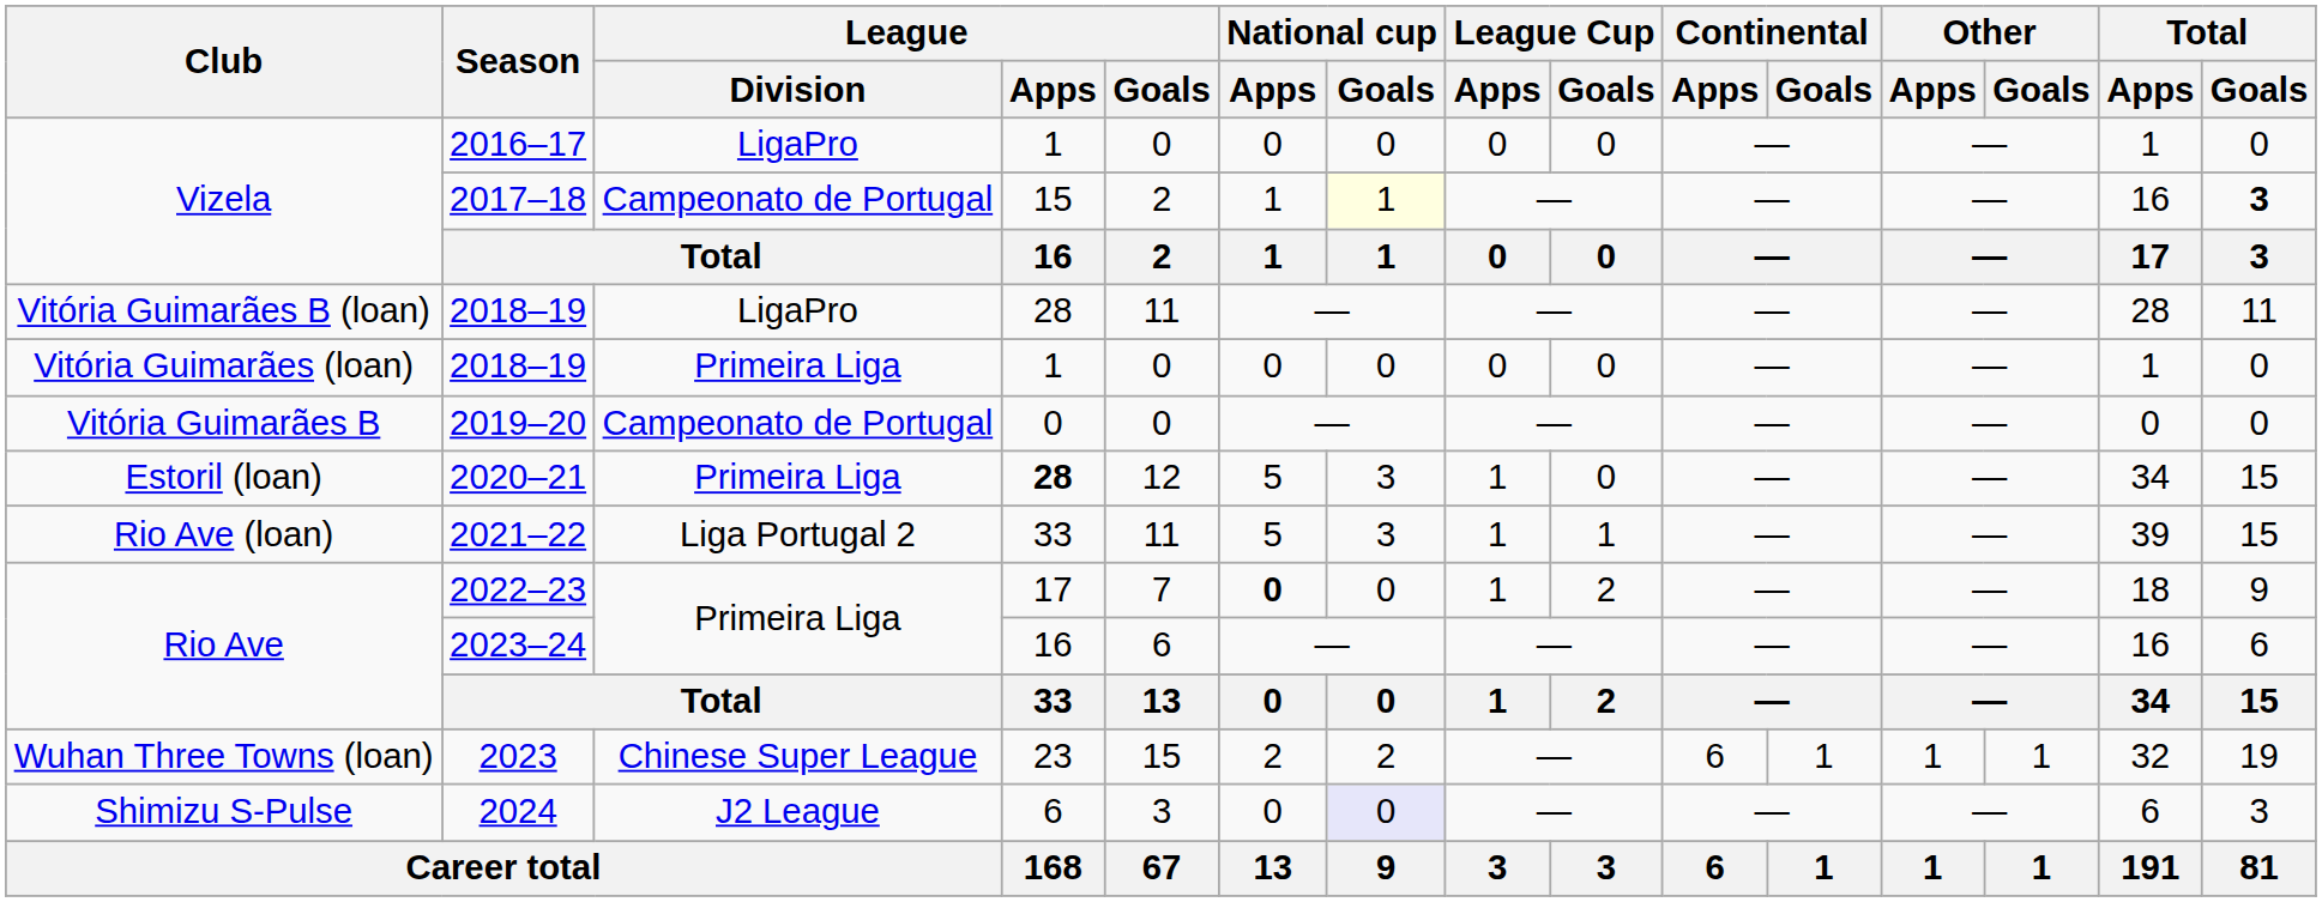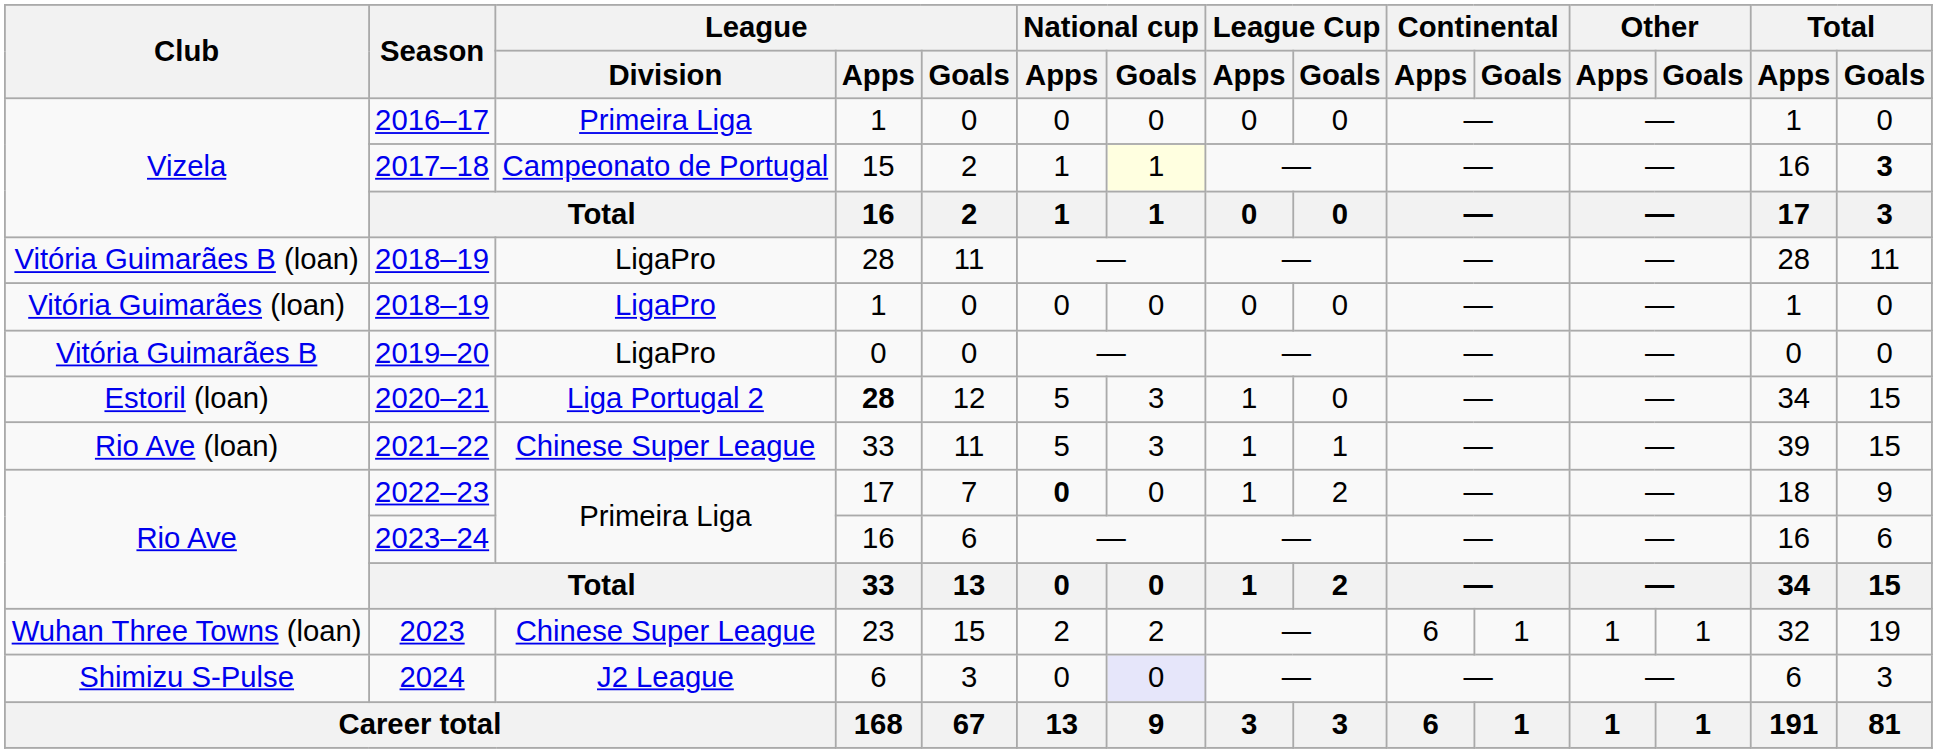2016–17 | League / Division: LigaPro -> Primeira Liga
Vitória Guimarães (loan) / 2018–19 | League / Division: Primeira Liga -> LigaPro
2019–20 | League / Division: Campeonato de Portugal -> LigaPro
2020–21 | League / Division: Primeira Liga -> Liga Portugal 2
2021–22 | League / Division: Liga Portugal 2 -> Chinese Super League
